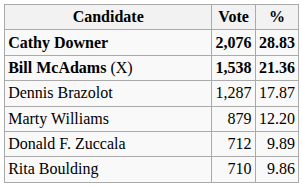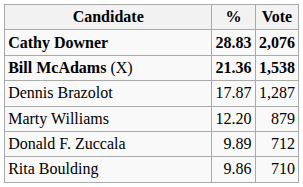columns swapped: Vote <-> %
